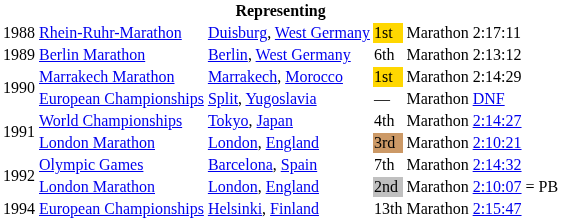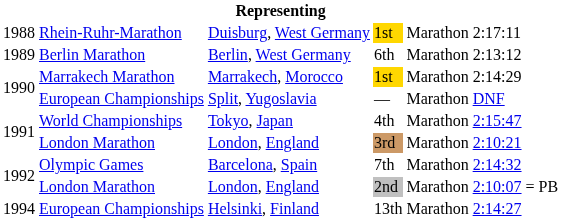Tokyo, Japan | column 6: 2:14:27 -> 2:15:47
Helsinki, Finland | column 6: 2:15:47 -> 2:14:27
